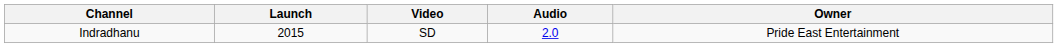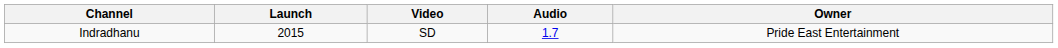Indradhanu | Audio: 2.0 -> 1.7
